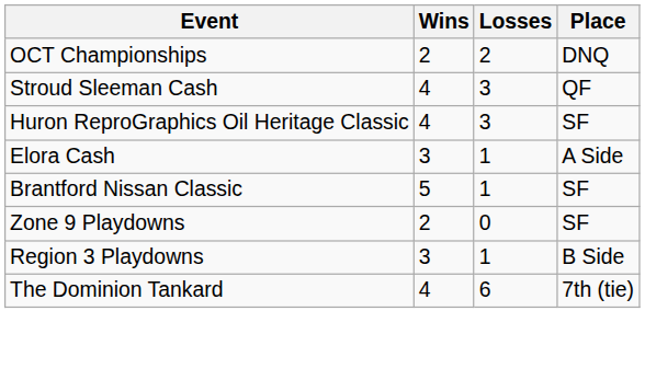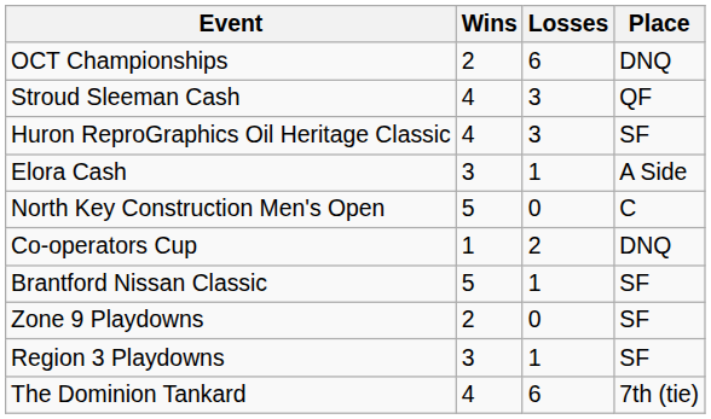OCT Championships | Losses: 2 -> 6
+ row: North Key Construction Men's Open | 5 | 0 | C
+ row: Co-operators Cup | 1 | 2 | DNQ
Region 3 Playdowns | Place: B Side -> SF
